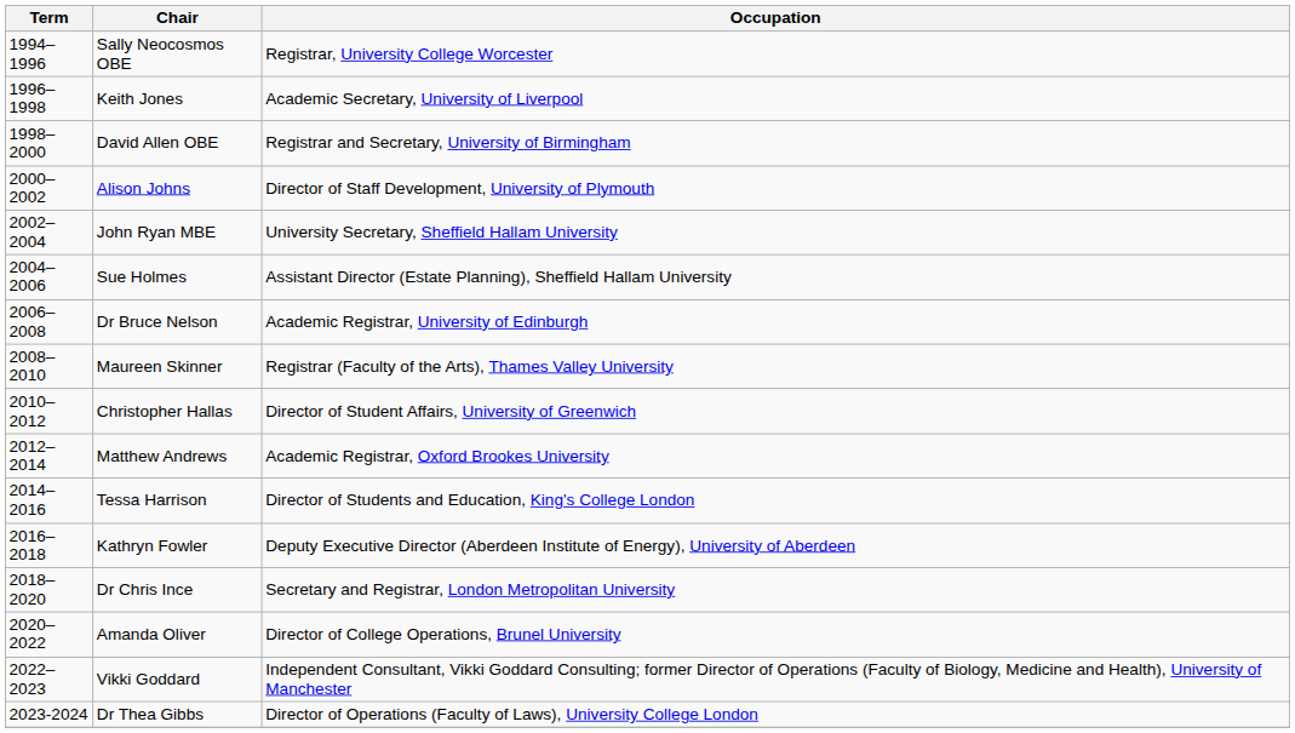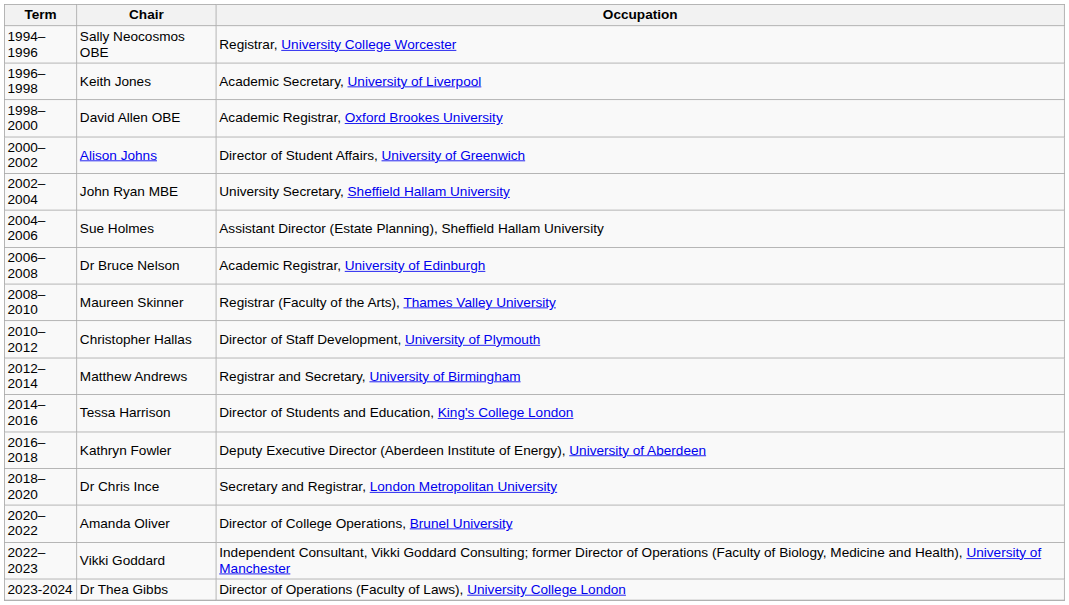David Allen OBE | Occupation: Registrar and Secretary, University of Birmingham -> Academic Registrar, Oxford Brookes University
Alison Johns | Occupation: Director of Staff Development, University of Plymouth -> Director of Student Affairs, University of Greenwich
Christopher Hallas | Occupation: Director of Student Affairs, University of Greenwich -> Director of Staff Development, University of Plymouth
Matthew Andrews | Occupation: Academic Registrar, Oxford Brookes University -> Registrar and Secretary, University of Birmingham
